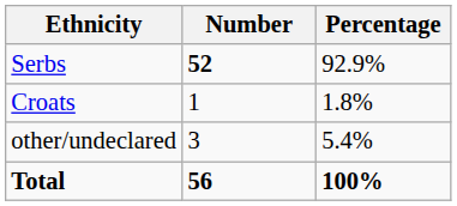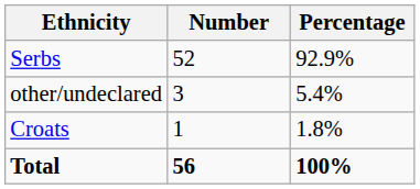Serbs | Number: bold -> normal
rows swapped: Croats <-> other/undeclared
